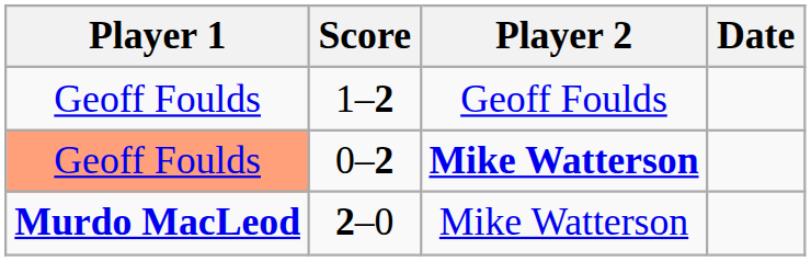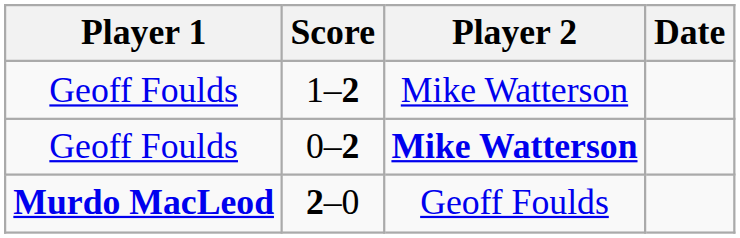1–2 | Player 2: Geoff Foulds -> Mike Watterson
0–2 | Player 1: lightsalmon background -> no background
2–0 | Player 2: Mike Watterson -> Geoff Foulds
